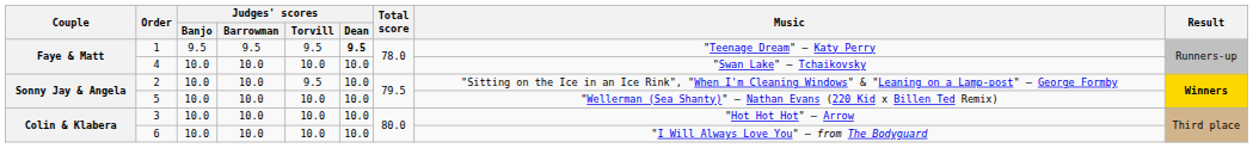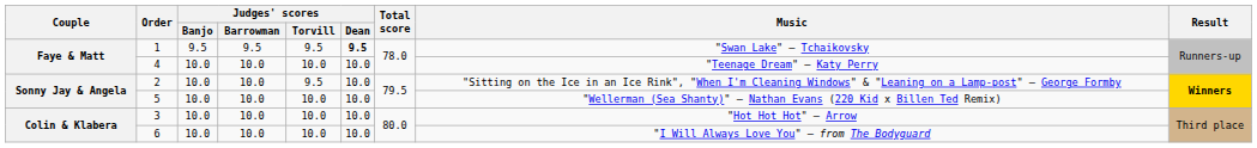1 | Music: "Teenage Dream" — Katy Perry -> "Swan Lake" — Tchaikovsky
4 | Music: "Swan Lake" — Tchaikovsky -> "Teenage Dream" — Katy Perry
